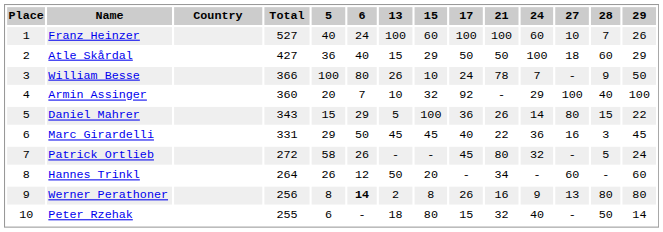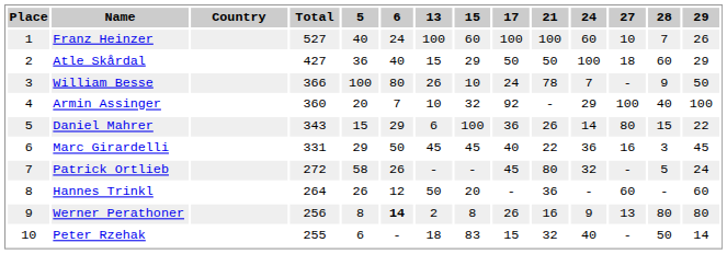Daniel Mahrer | 13: 5 -> 6
Hannes Trinkl | 21: 34 -> 36
Peter Rzehak | 15: 80 -> 83
